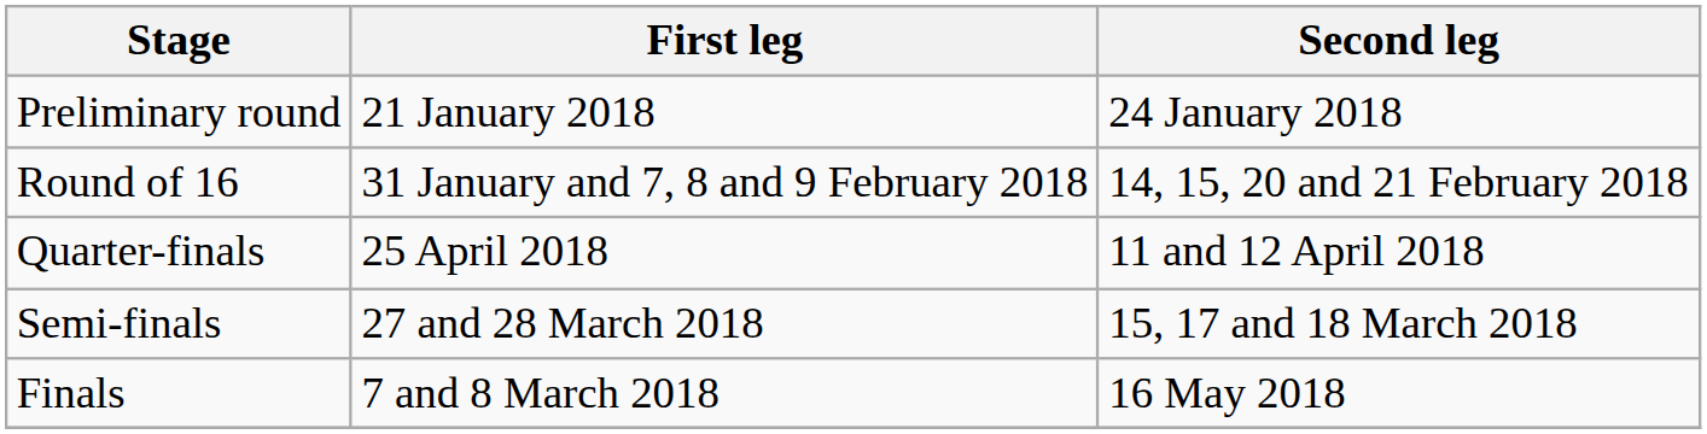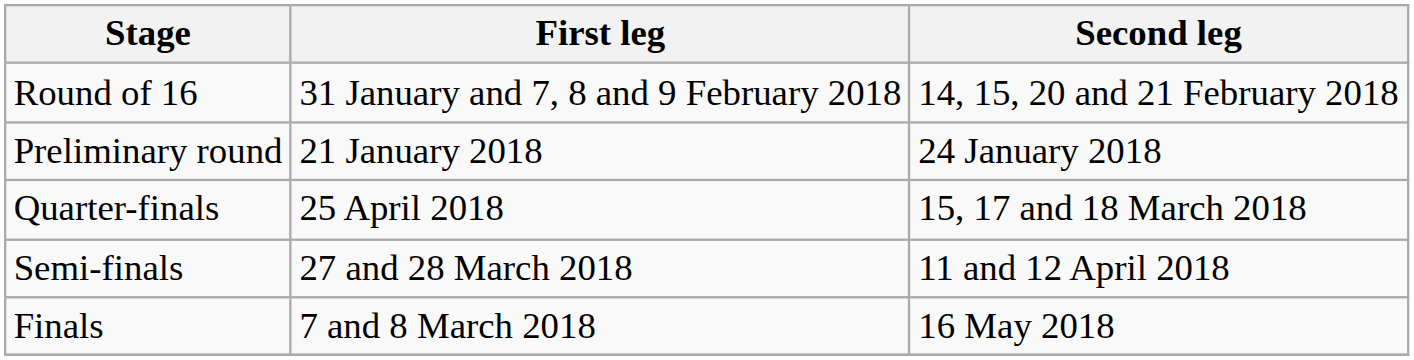rows swapped: Preliminary round <-> Round of 16
Quarter-finals | Second leg: 11 and 12 April 2018 -> 15, 17 and 18 March 2018
Semi-finals | Second leg: 15, 17 and 18 March 2018 -> 11 and 12 April 2018
